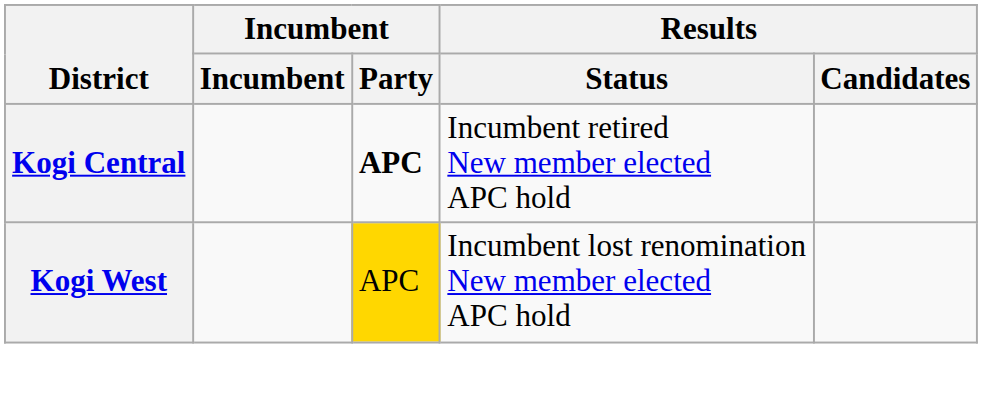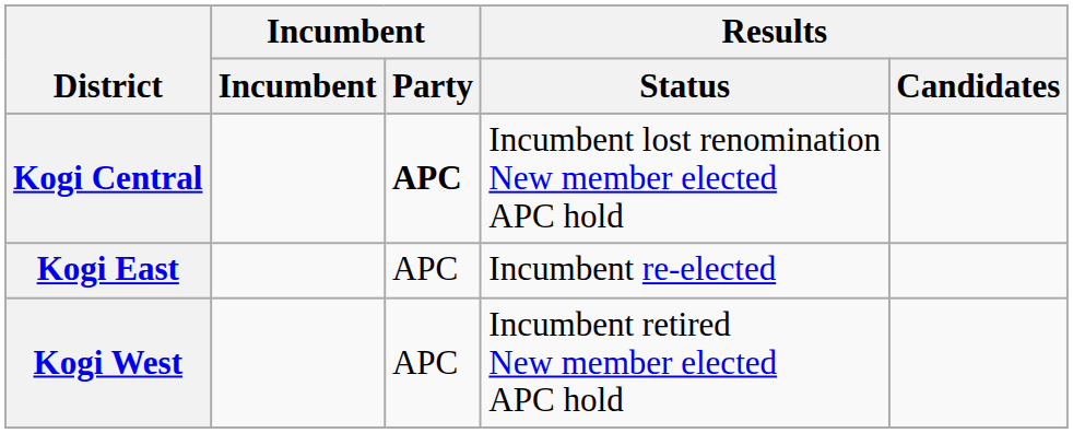Kogi Central | Results / Status: Incumbent retired New member elected APC hold -> Incumbent lost renomination New member elected APC hold
+ row: Kogi East | APC | Incumbent re-elected
Kogi West | Incumbent / Party: gold background -> no background
Kogi West | Results / Status: Incumbent lost renomination New member elected APC hold -> Incumbent retired New member elected APC hold
